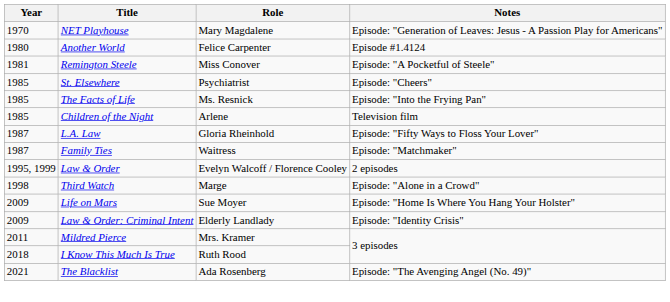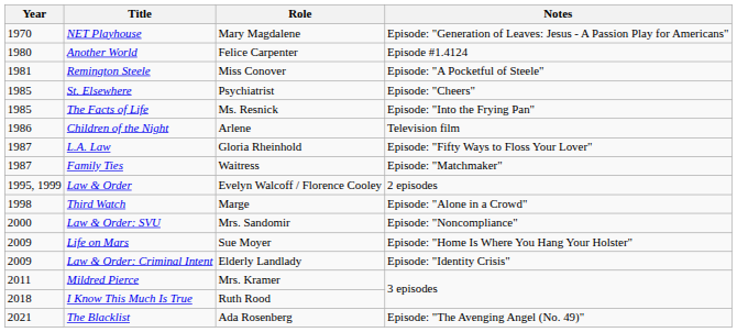Children of the Night | Year: 1985 -> 1986
+ row: 2000 | Law & Order: SVU | Mrs. Sandomir | Episode: "Noncompliance"
